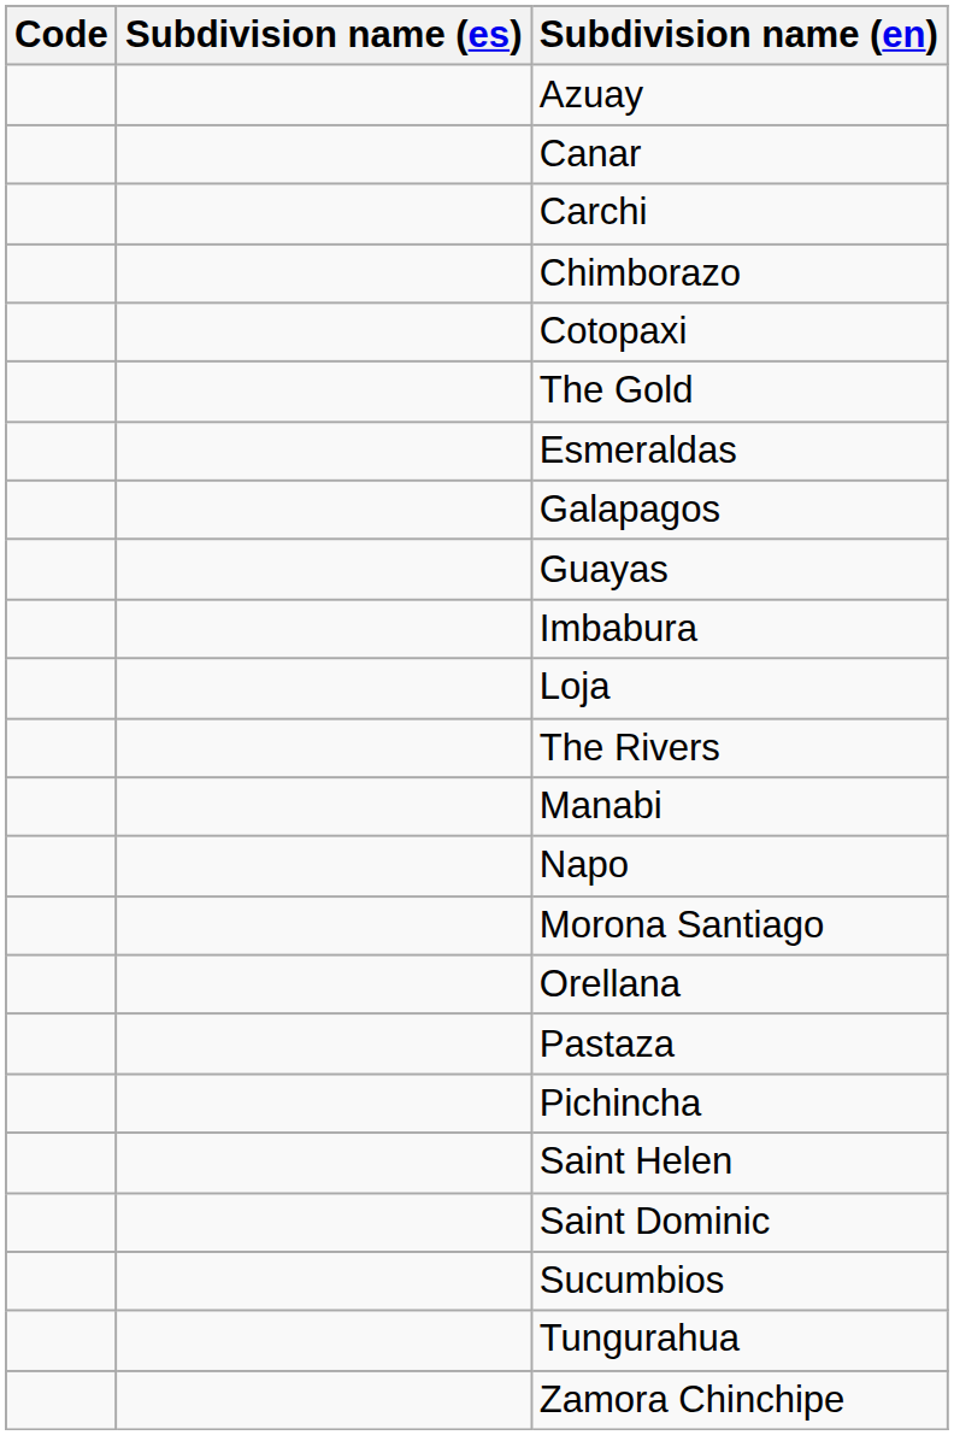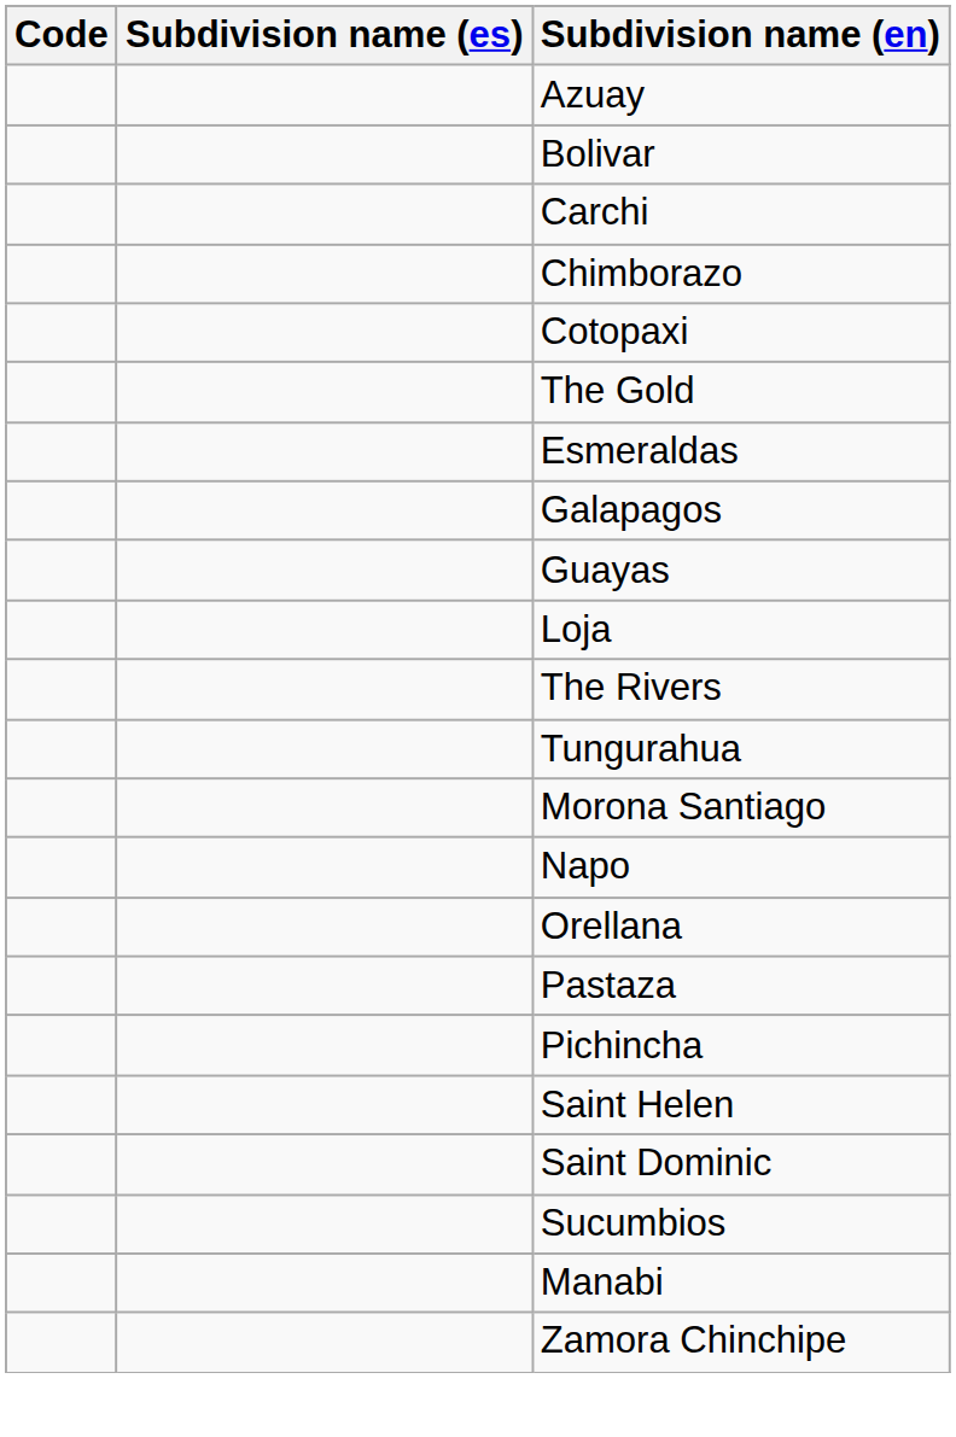+ row: Bolivar
- row: Canar
- row: Imbabura
rows swapped: Manabi <-> Tungurahua
rows swapped: Morona Santiago <-> Napo
